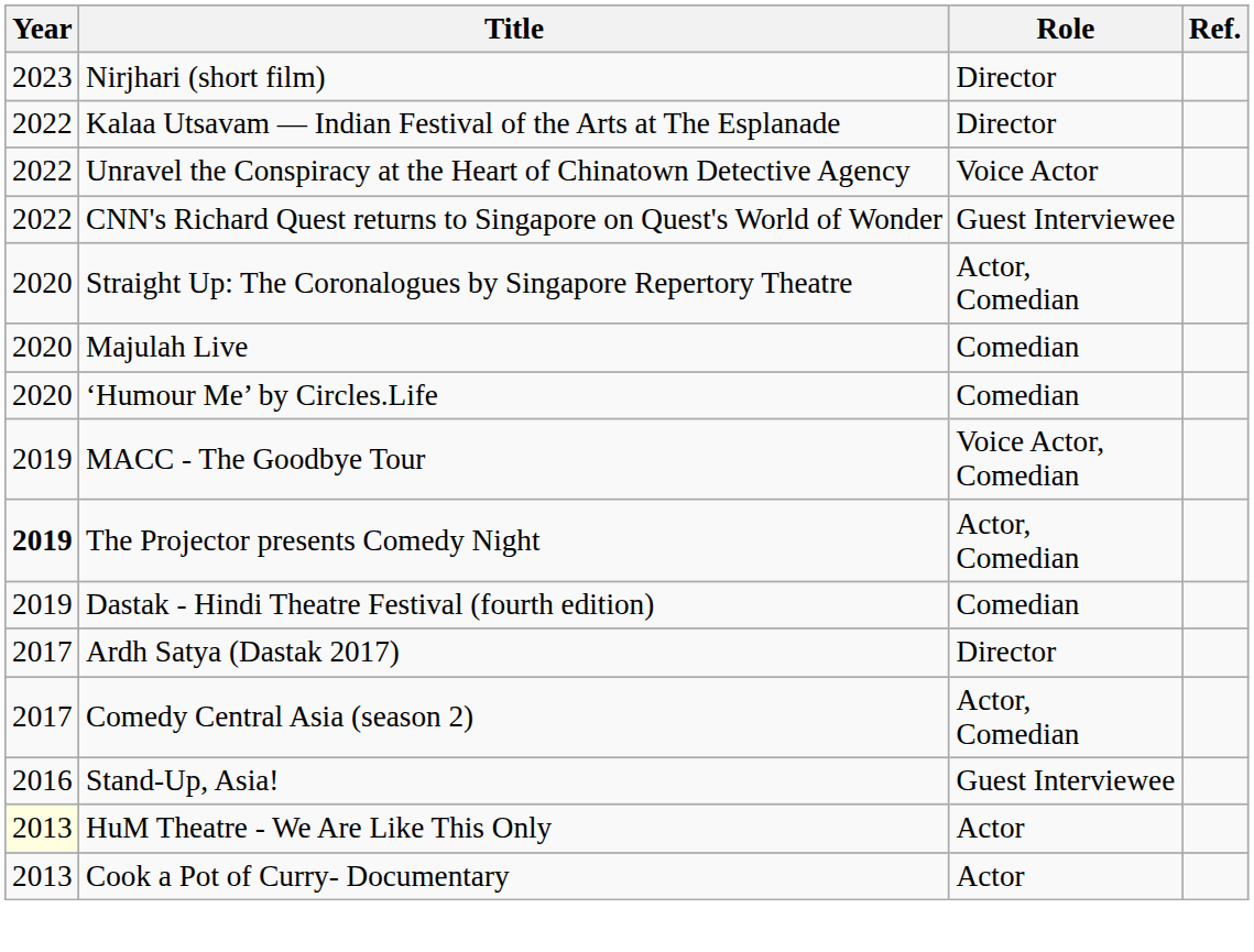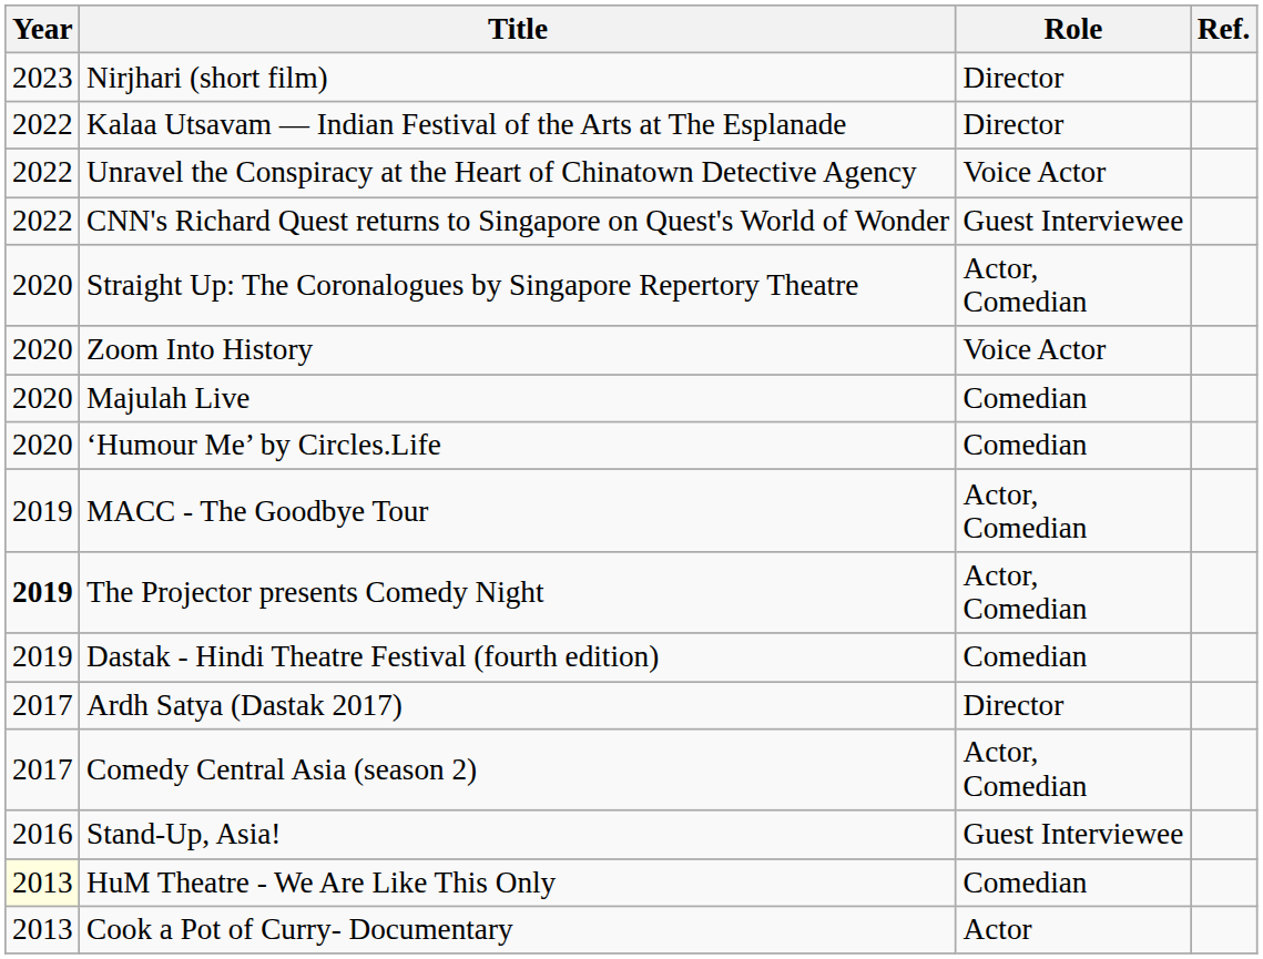+ row: 2020 | Zoom Into History | Voice Actor
MACC - The Goodbye Tour | Role: Voice Actor, Comedian -> Actor, Comedian
HuM Theatre - We Are Like This Only | Role: Actor -> Comedian
